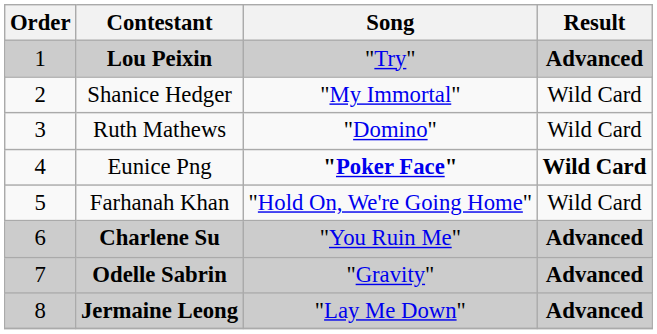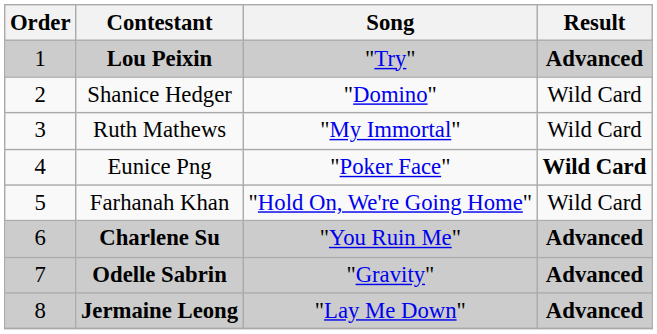Shanice Hedger | Song: "My Immortal" -> "Domino"
Ruth Mathews | Song: "Domino" -> "My Immortal"
Eunice Png | Song: bold -> normal
